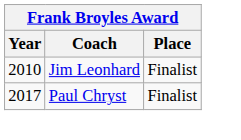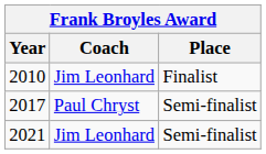2017 | Place: Finalist -> Semi-finalist
+ row: 2021 | Jim Leonhard | Semi-finalist
